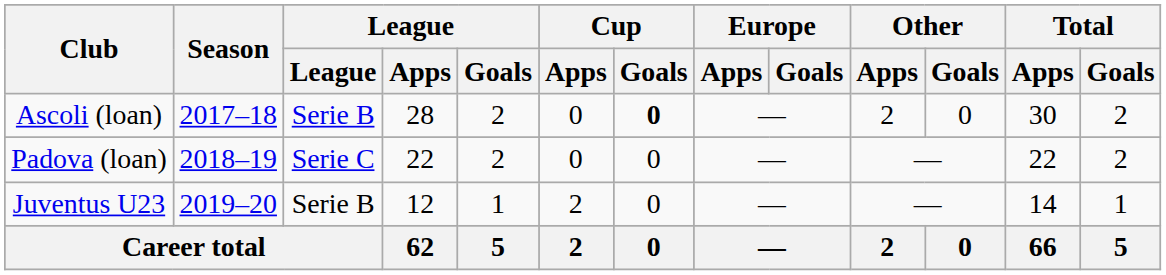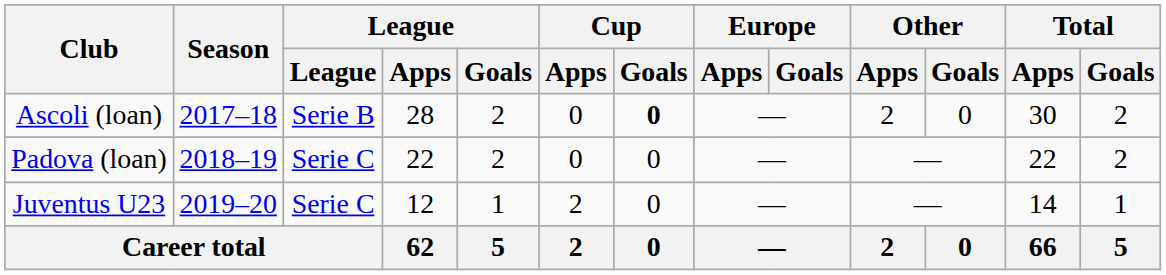Juventus U23 | League: Serie B -> Serie C
